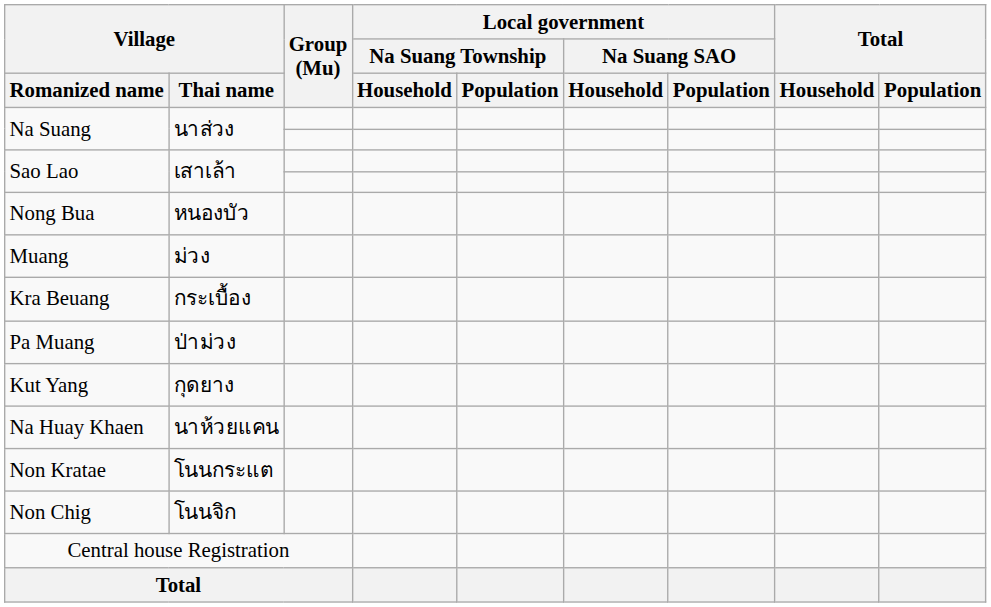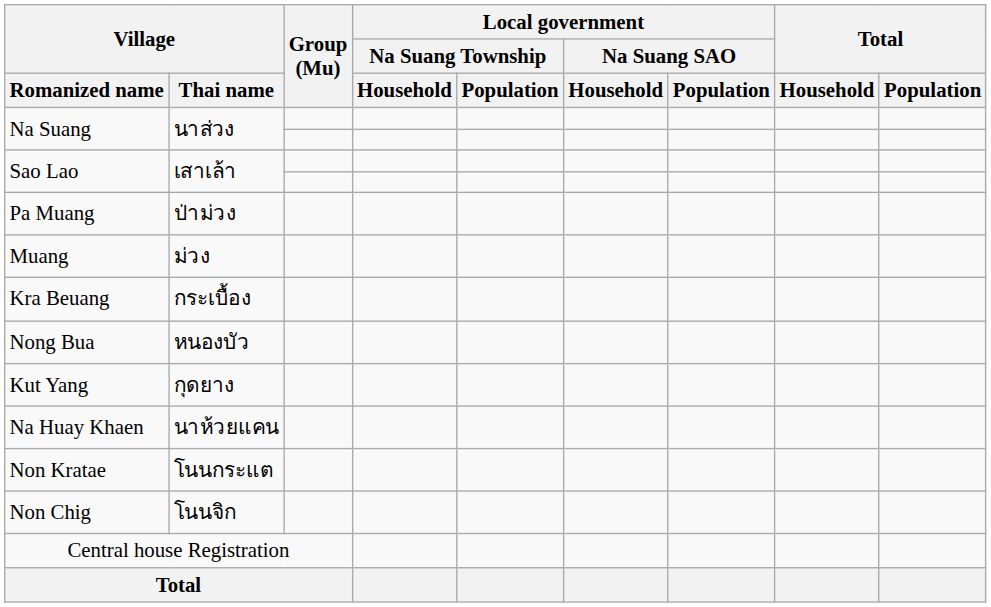rows swapped: Pa Muang <-> Nong Bua
